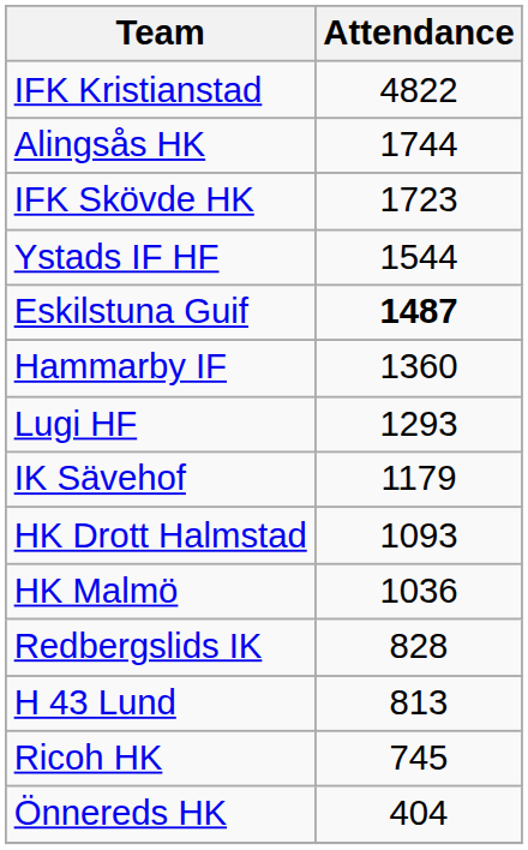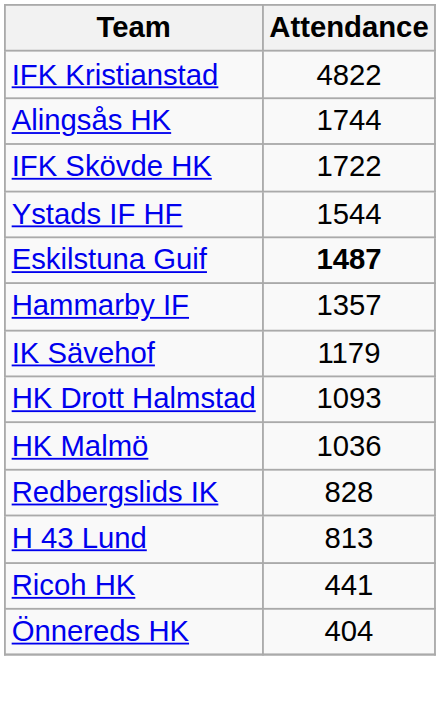IFK Skövde HK | Attendance: 1723 -> 1722
Hammarby IF | Attendance: 1360 -> 1357
- row: Lugi HF | 1293
Ricoh HK | Attendance: 745 -> 441
